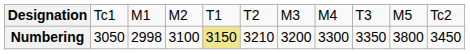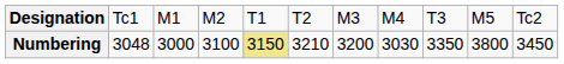Numbering | column 2: 3050 -> 3048
Numbering | column 3: 2998 -> 3000
Numbering | column 8: 3300 -> 3030
